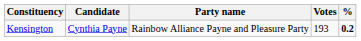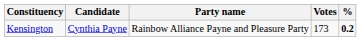Kensington | Votes: 193 -> 173
